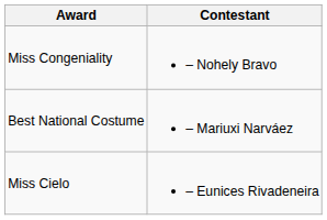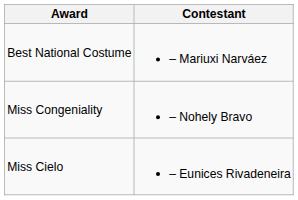rows swapped: Best National Costume <-> Miss Congeniality
